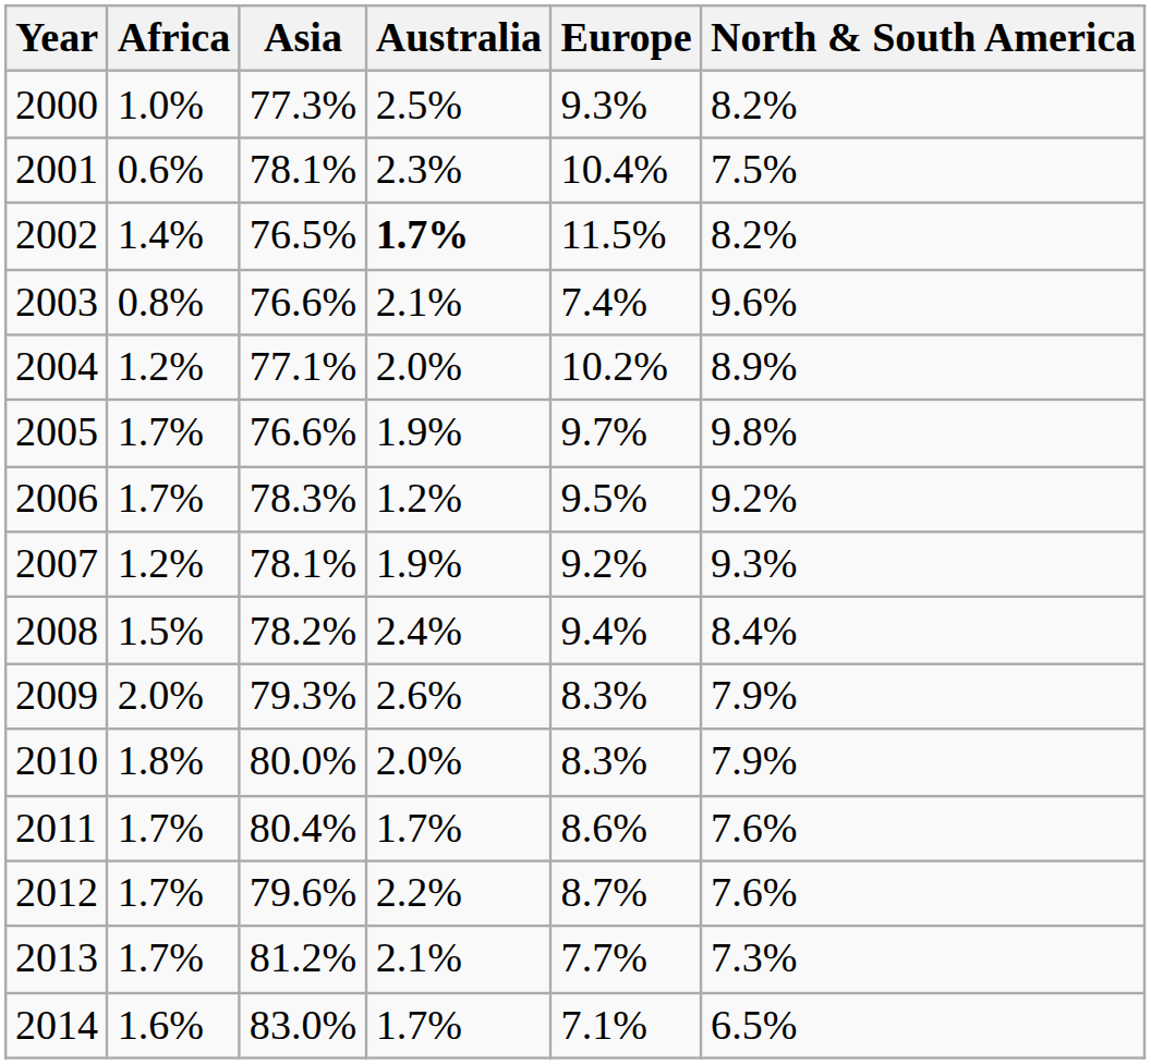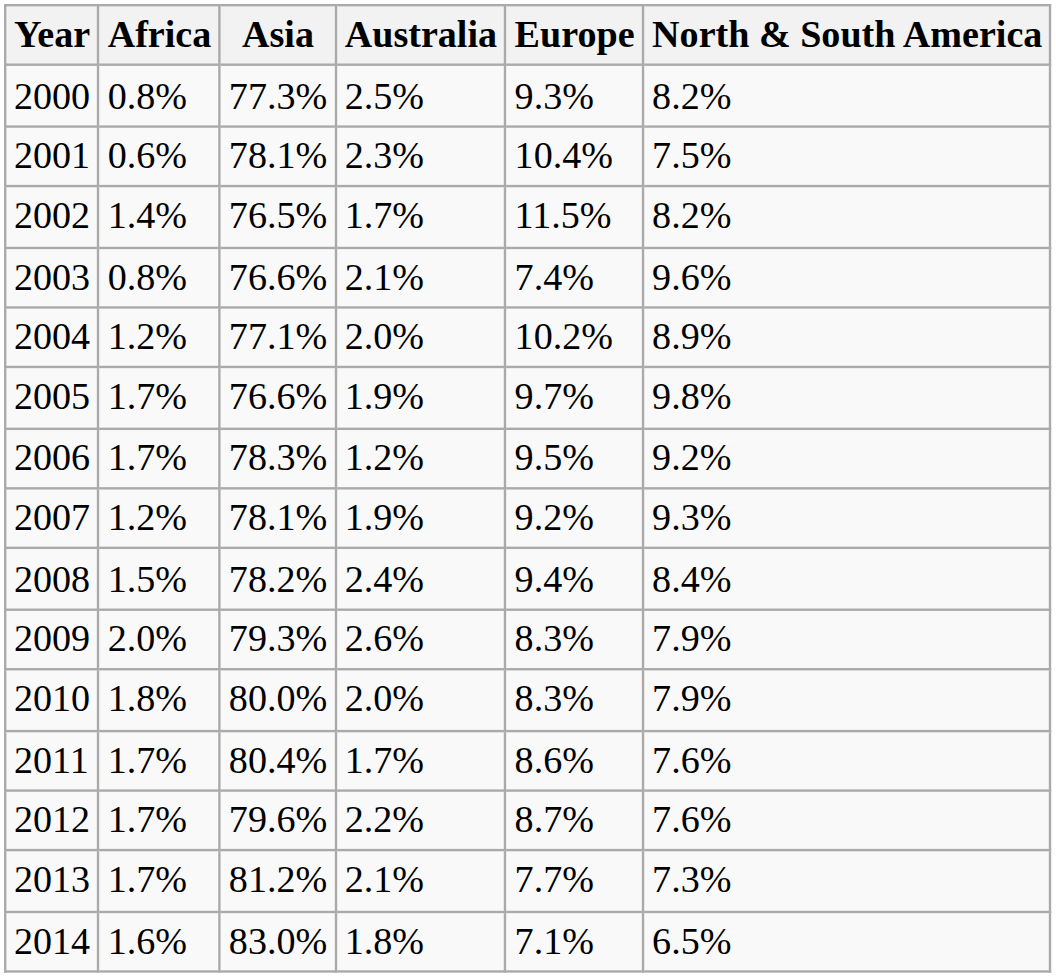2000 | Africa: 1.0% -> 0.8%
2002 | Australia: bold -> normal
2014 | Australia: 1.7% -> 1.8%
